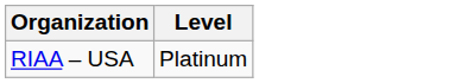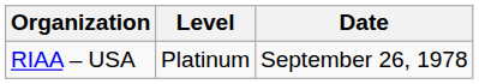+ column: Date | September 26, 1978
